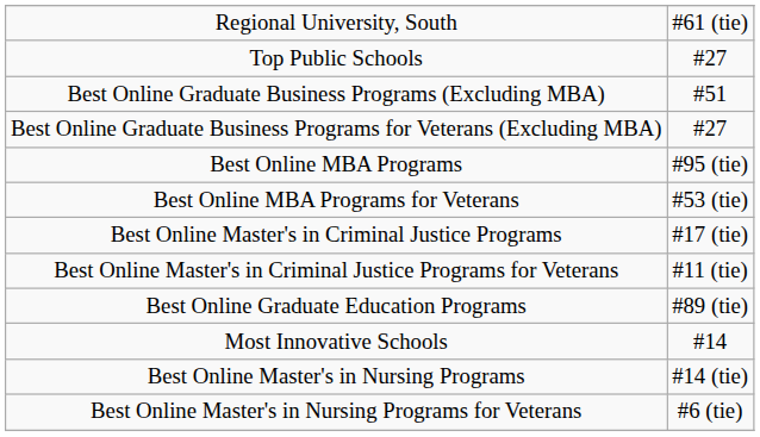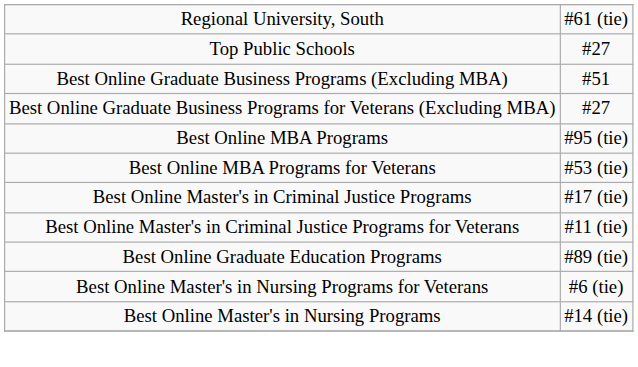- row: Most Innovative Schools | #14
rows swapped: Best Online Master's in Nursing Programs <-> Best Online Master's in Nursing Programs for Veterans
